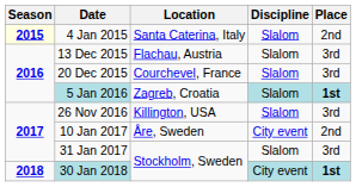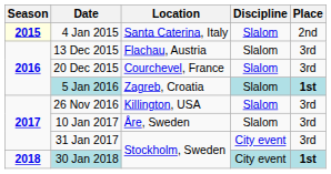10 Jan 2017 | Discipline: City event -> Slalom
10 Jan 2017 | Place: 2nd -> 3rd
31 Jan 2017 | Discipline: Slalom -> City event
